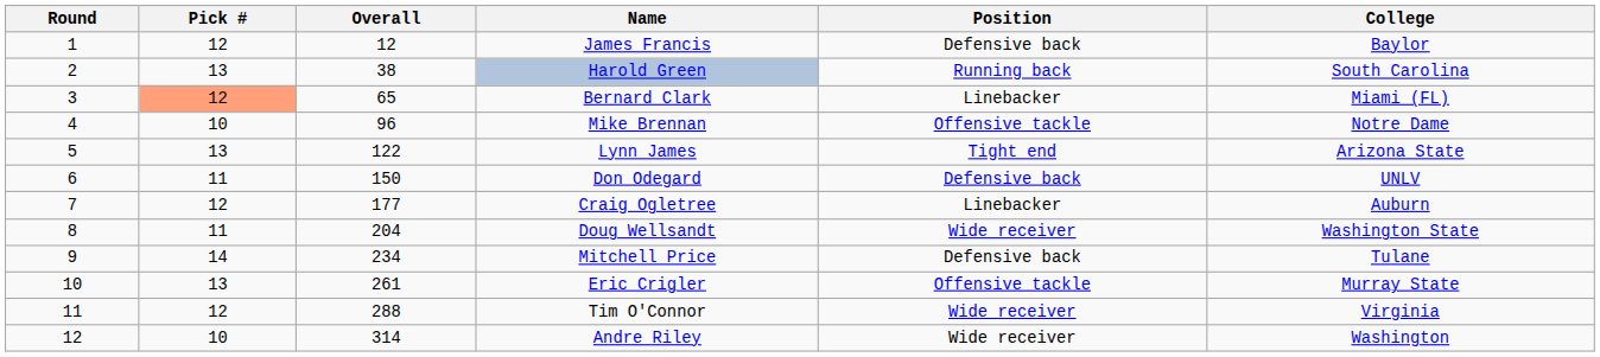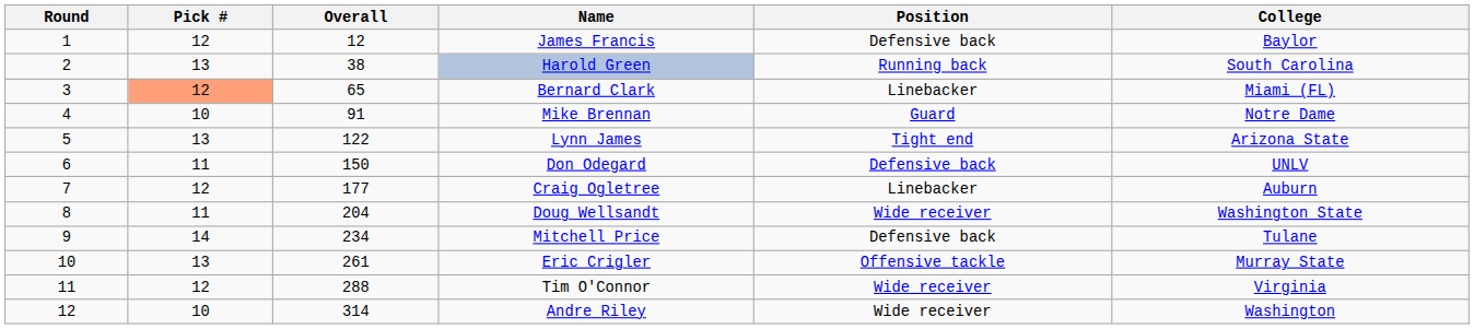Mike Brennan | Overall: 96 -> 91
Mike Brennan | Position: Offensive tackle -> Guard
